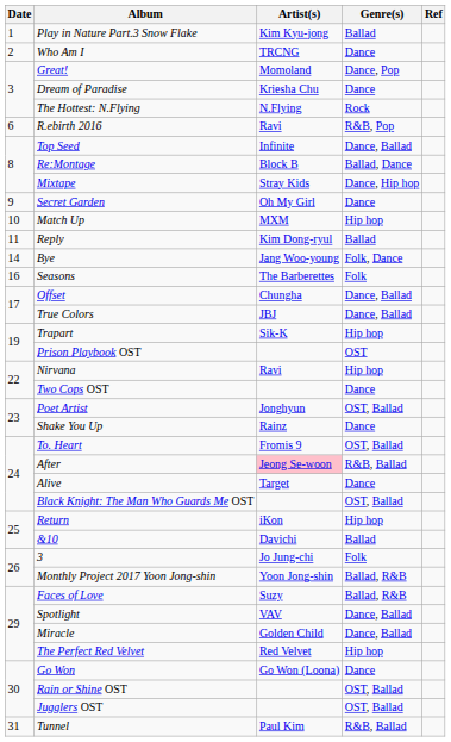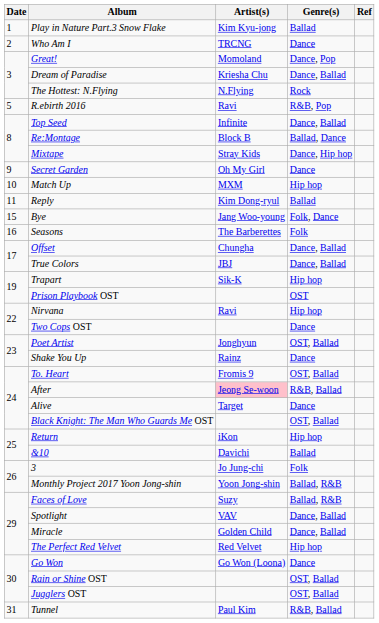Dream of Paradise | Genre(s): Dance -> Dance, Ballad
R.ebirth 2016 | Date: 6 -> 5
Bye | Date: 14 -> 15
